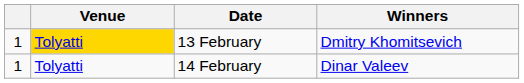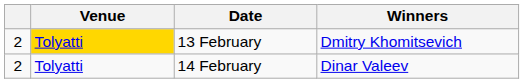13 February | column 1: 1 -> 2
14 February | column 1: 1 -> 2
